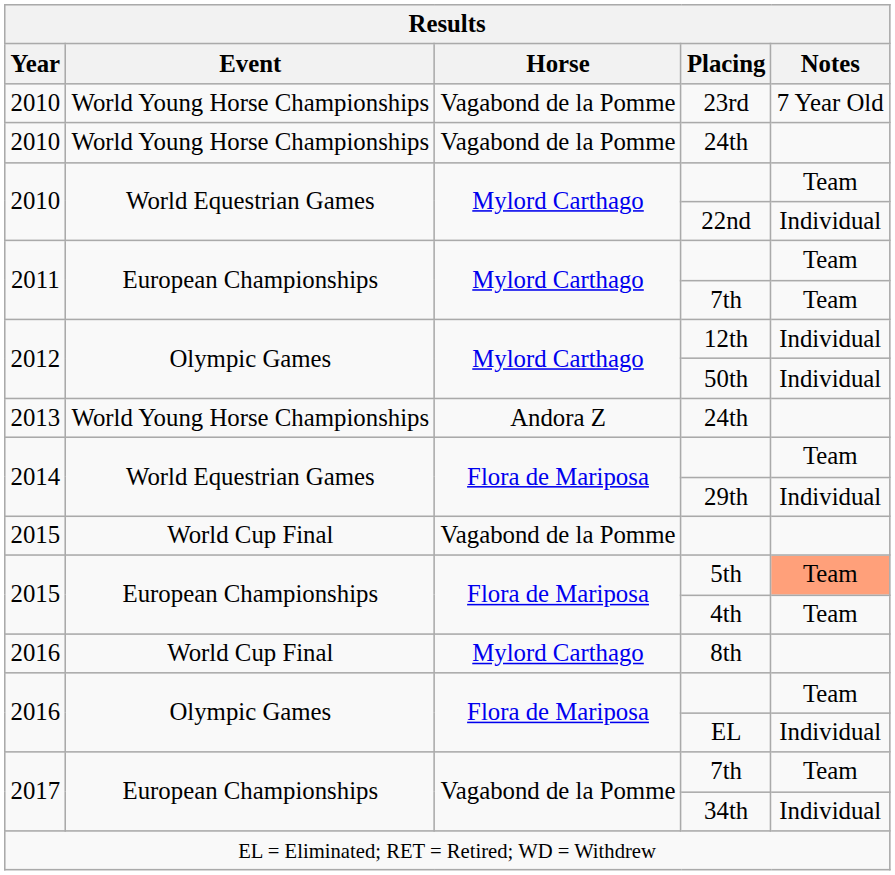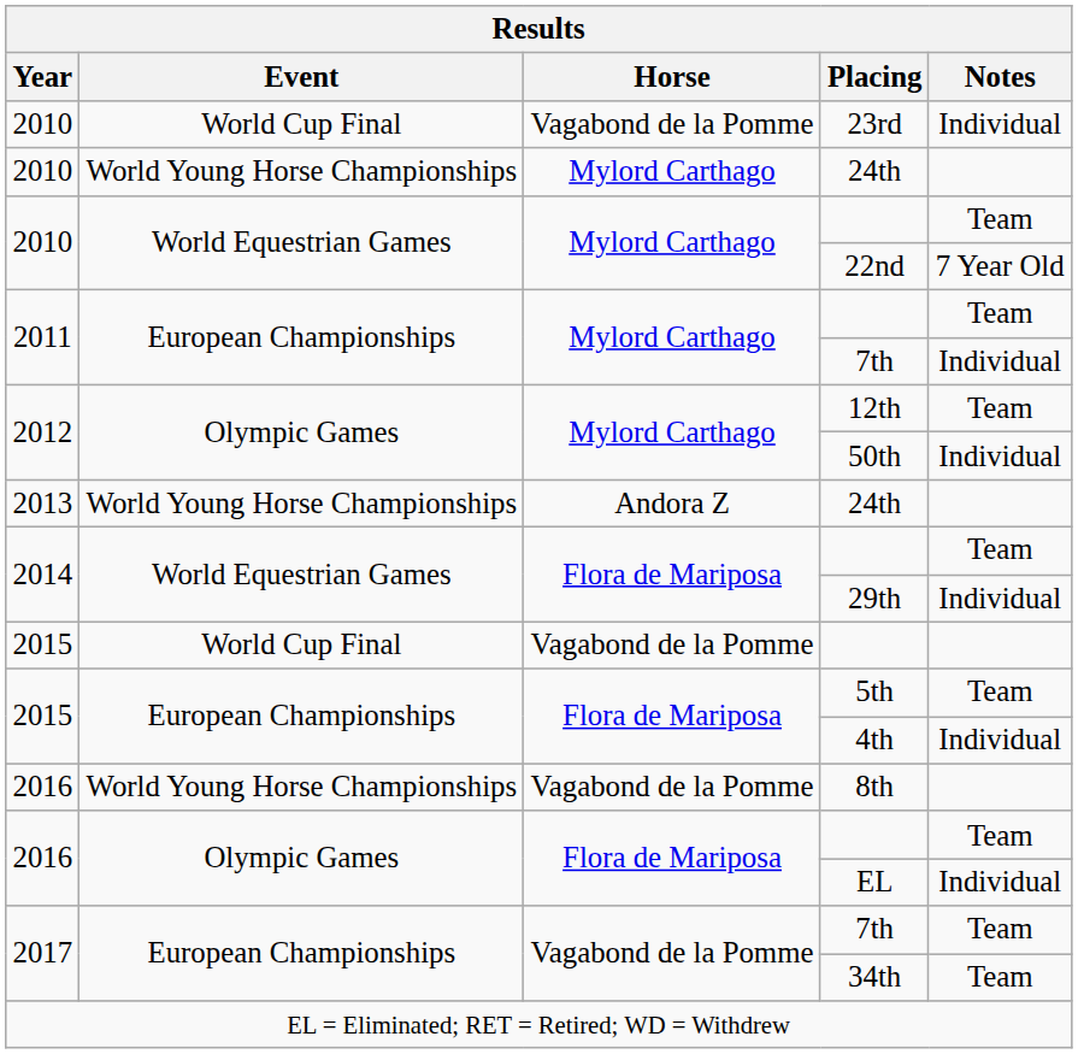23rd | Event: World Young Horse Championships -> World Cup Final
23rd | Notes: 7 Year Old -> Individual
2010 / 24th | Horse: Vagabond de la Pomme -> Mylord Carthago
22nd | Notes: Individual -> 7 Year Old
2011 / 7th | Notes: Team -> Individual
12th | Notes: Individual -> Team
5th | Notes: lightsalmon background -> no background
4th | Notes: Team -> Individual
8th | Event: World Cup Final -> World Young Horse Championships
8th | Horse: Mylord Carthago -> Vagabond de la Pomme
34th | Notes: Individual -> Team
